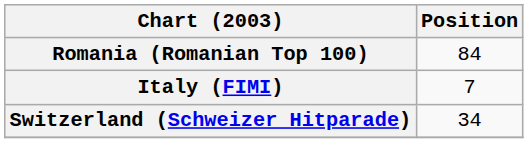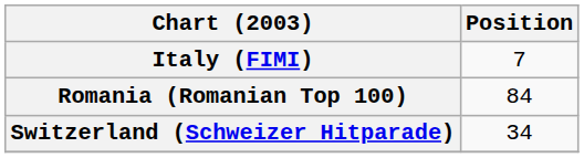rows swapped: Italy (FIMI) <-> Romania (Romanian Top 100)
